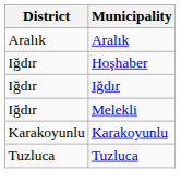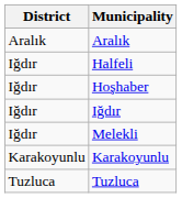+ row: Iğdır | Halfeli
